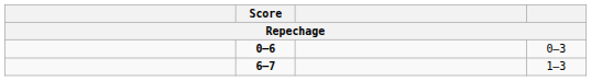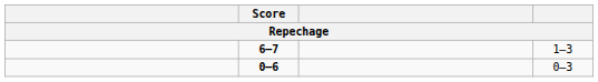rows swapped: 0–6 <-> 6–7
